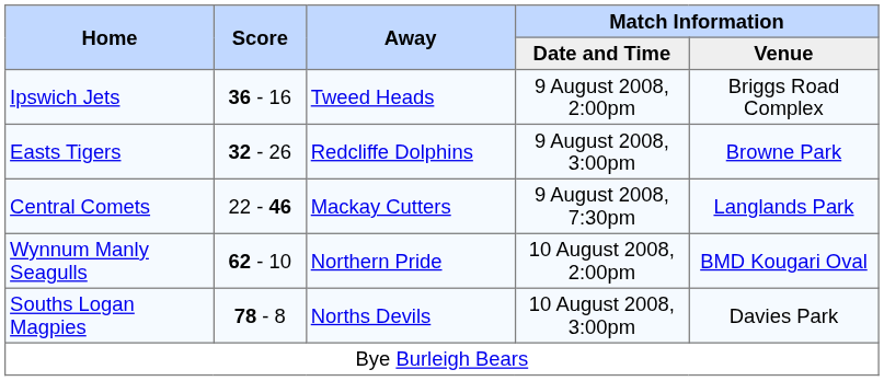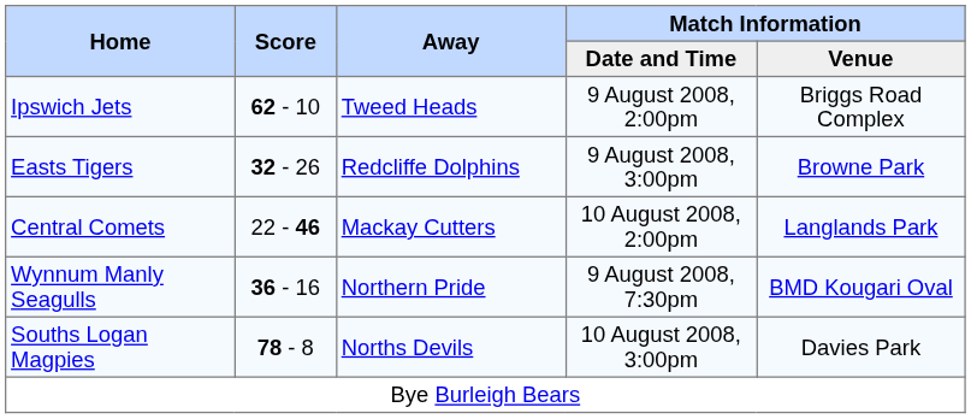Ipswich Jets | Score: 36 - 16 -> 62 - 10
Central Comets | Match Information / Date and Time: 9 August 2008, 7:30pm -> 10 August 2008, 2:00pm
Wynnum Manly Seagulls | Score: 62 - 10 -> 36 - 16
Wynnum Manly Seagulls | Match Information / Date and Time: 10 August 2008, 2:00pm -> 9 August 2008, 7:30pm
